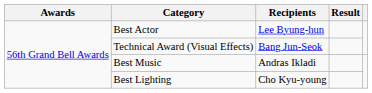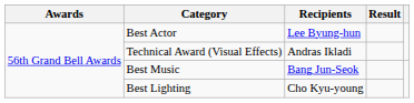Technical Award (Visual Effects) | Recipients: Bang Jun-Seok -> Andras Ikladi
Best Music | Recipients: Andras Ikladi -> Bang Jun-Seok
